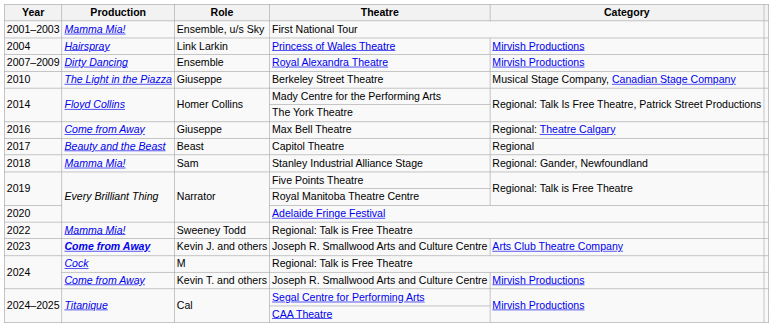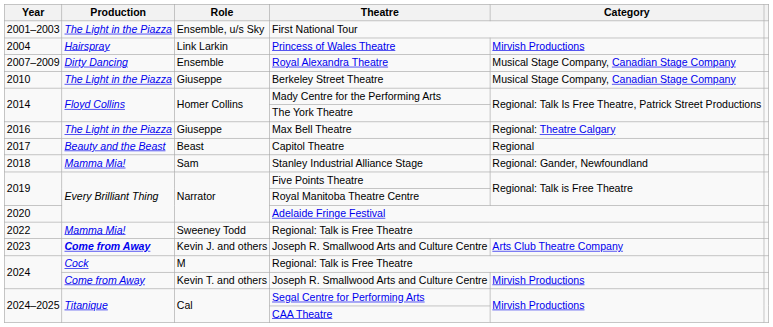First National Tour | Production: Mamma Mia! -> The Light in the Piazza
Royal Alexandra Theatre | Category: Mirvish Productions -> Musical Stage Company, Canadian Stage Company
Max Bell Theatre | Production: Come from Away -> The Light in the Piazza
